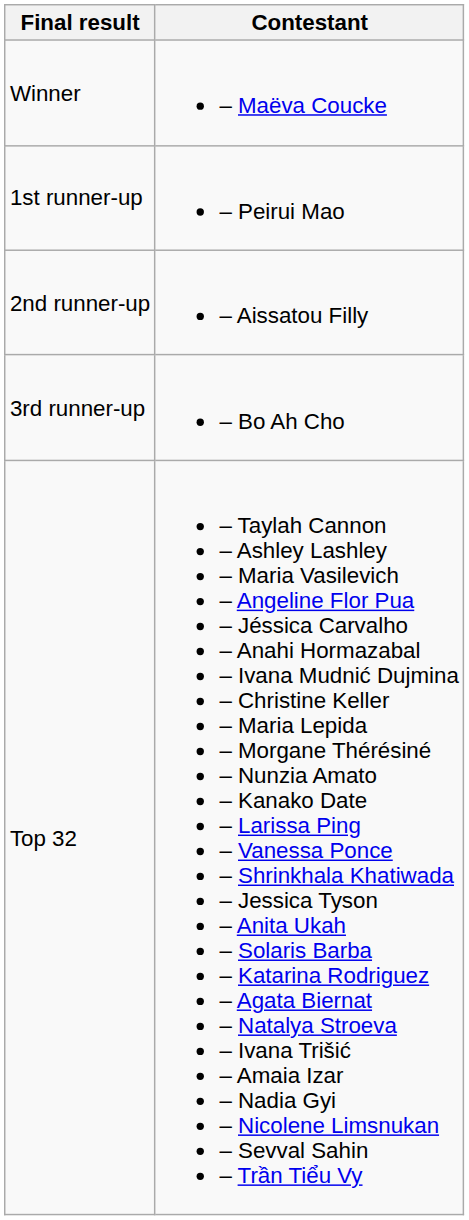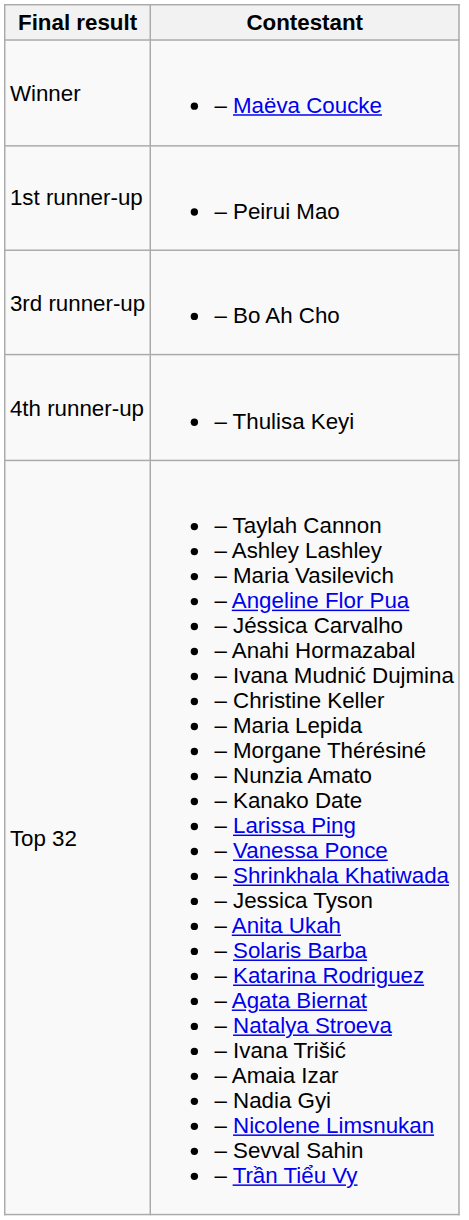- row: 2nd runner-up | – Aissatou Filly
+ row: 4th runner-up | – Thulisa Keyi
